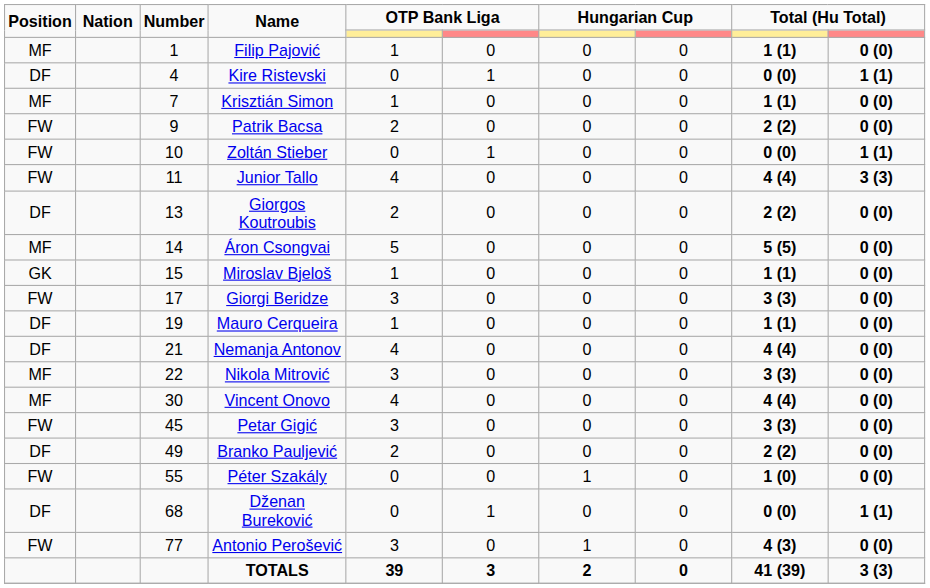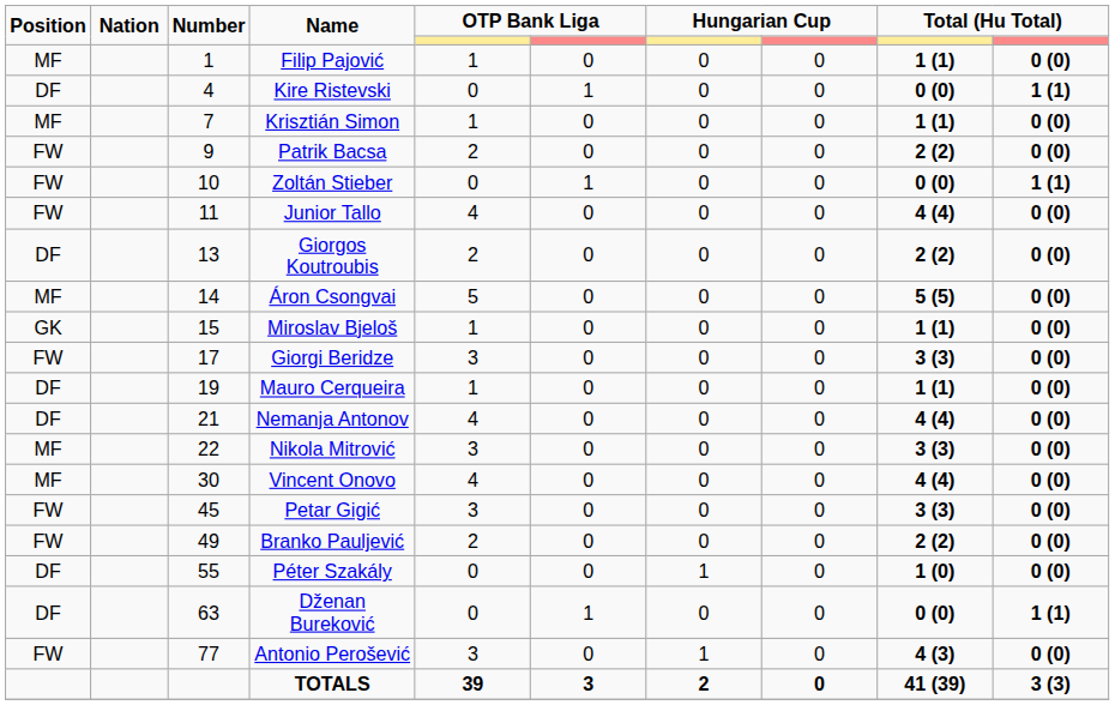Junior Tallo | column 10: 3 (3) -> 0 (0)
Branko Pauljević | Position: DF -> FW
Péter Szakály | Position: FW -> DF
Dženan Bureković | Number: 68 -> 63
